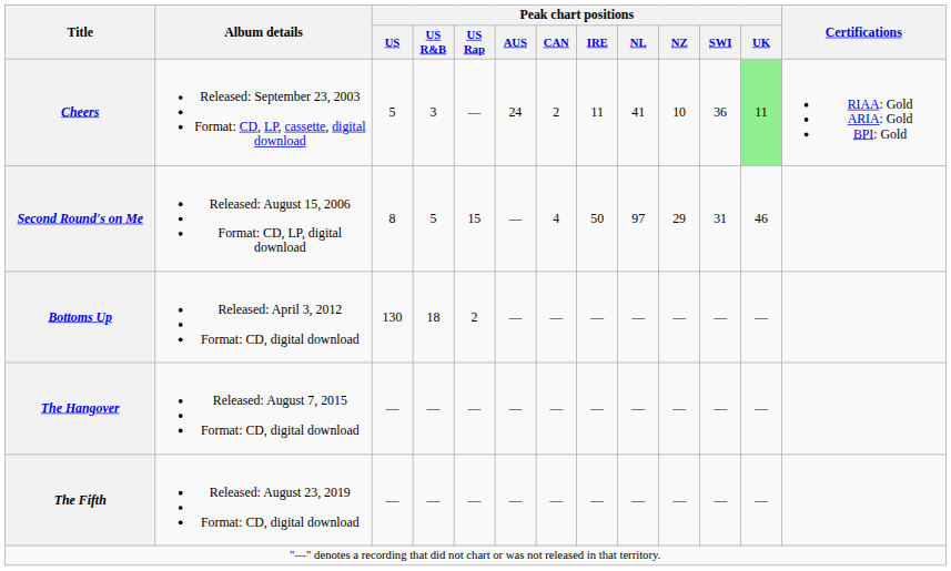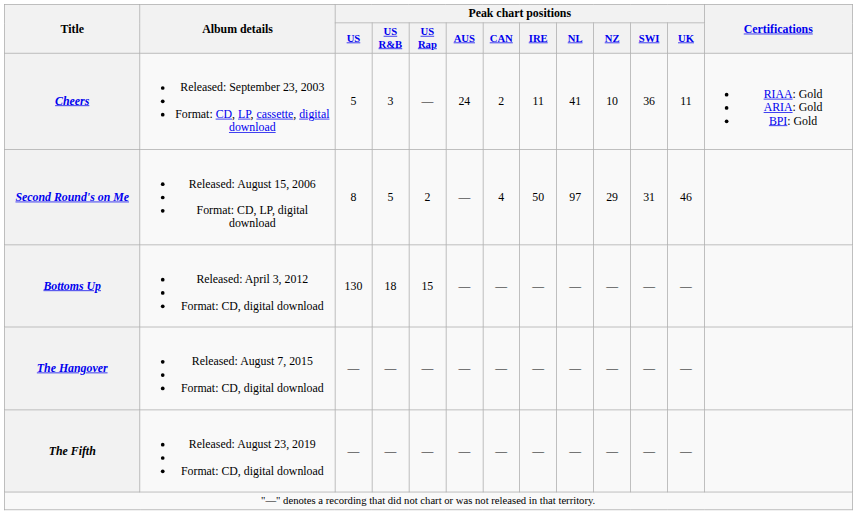Cheers | Peak chart positions / UK: lightgreen background -> no background
Second Round's on Me | Peak chart positions / US Rap: 15 -> 2
Bottoms Up | Peak chart positions / US Rap: 2 -> 15
